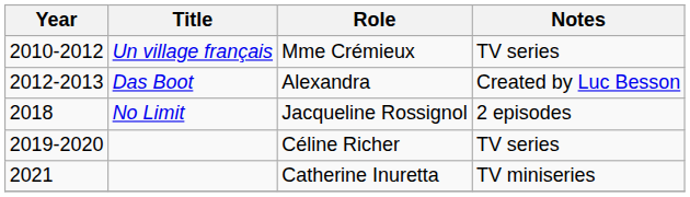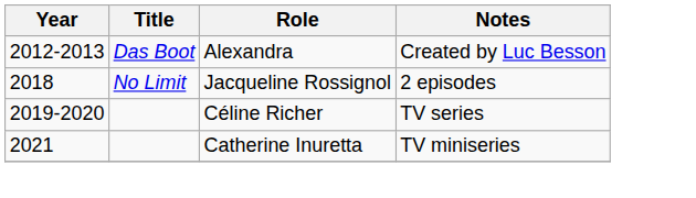- row: 2010-2012 | Un village français | Mme Crémieux | TV series
